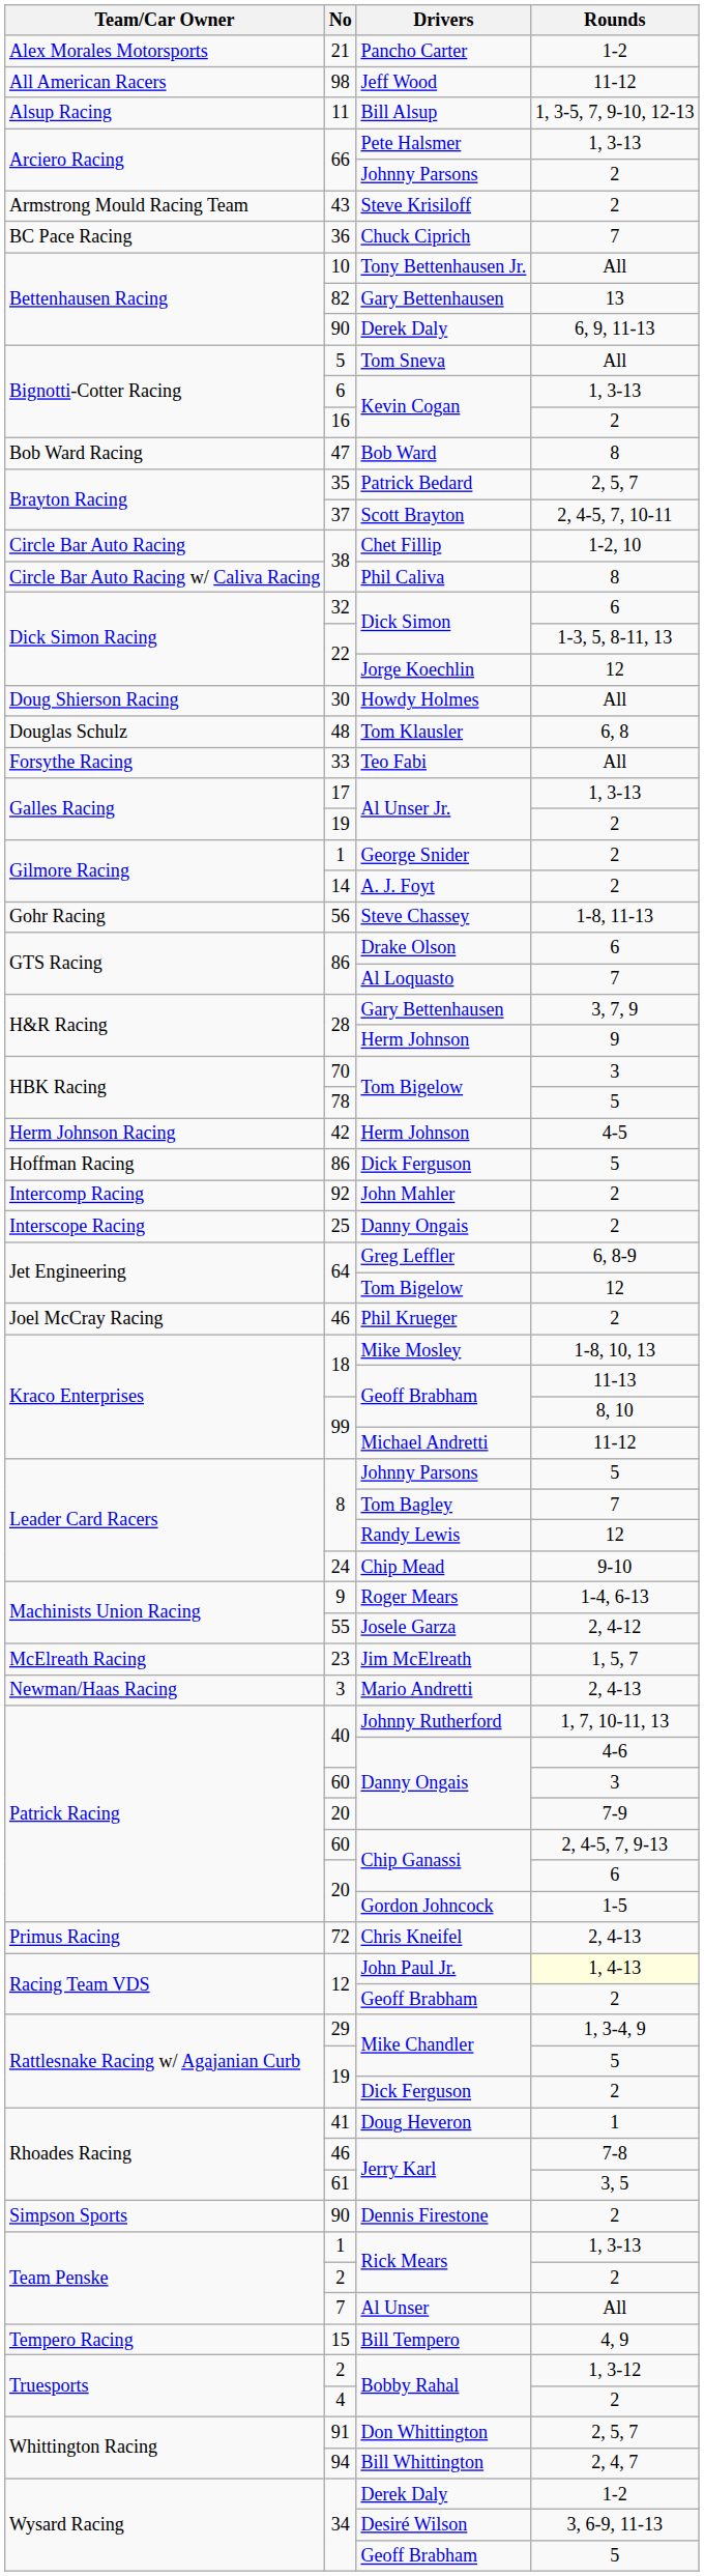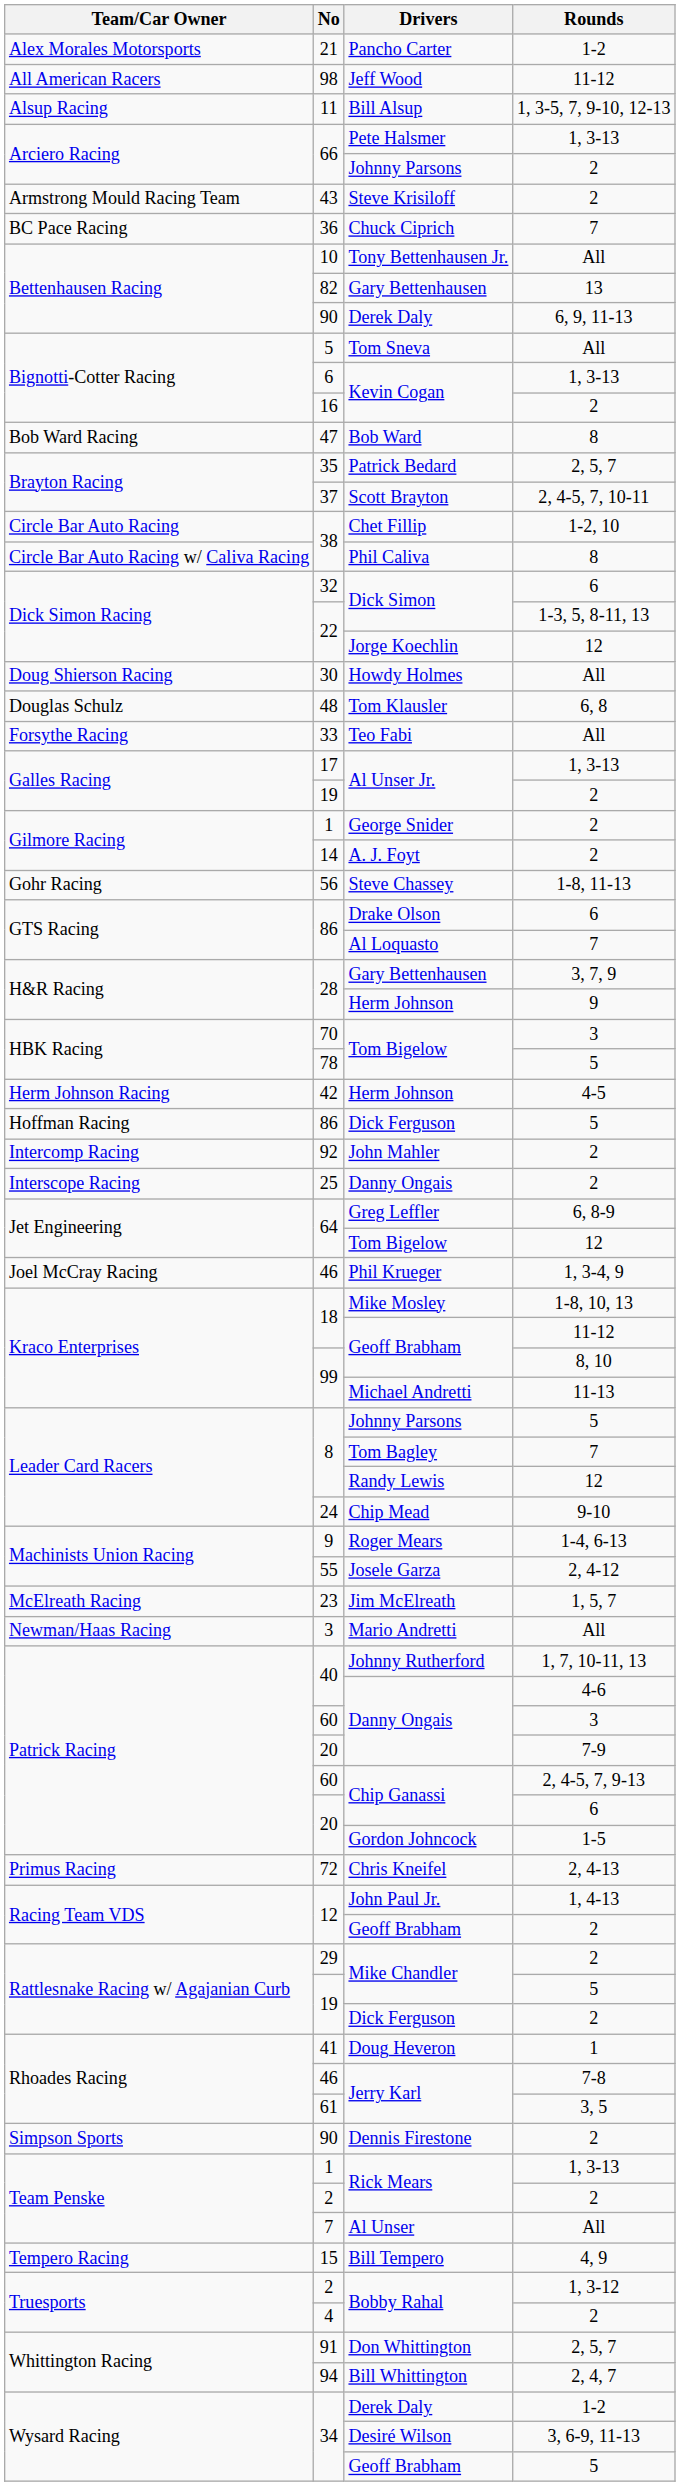Phil Krueger | Rounds: 2 -> 1, 3-4, 9
18 / Geoff Brabham | Rounds: 11-13 -> 11-12
Michael Andretti | Rounds: 11-12 -> 11-13
Mario Andretti | Rounds: 2, 4-13 -> All
John Paul Jr. | Rounds: lightyellow background -> no background
29 / Mike Chandler | Rounds: 1, 3-4, 9 -> 2
